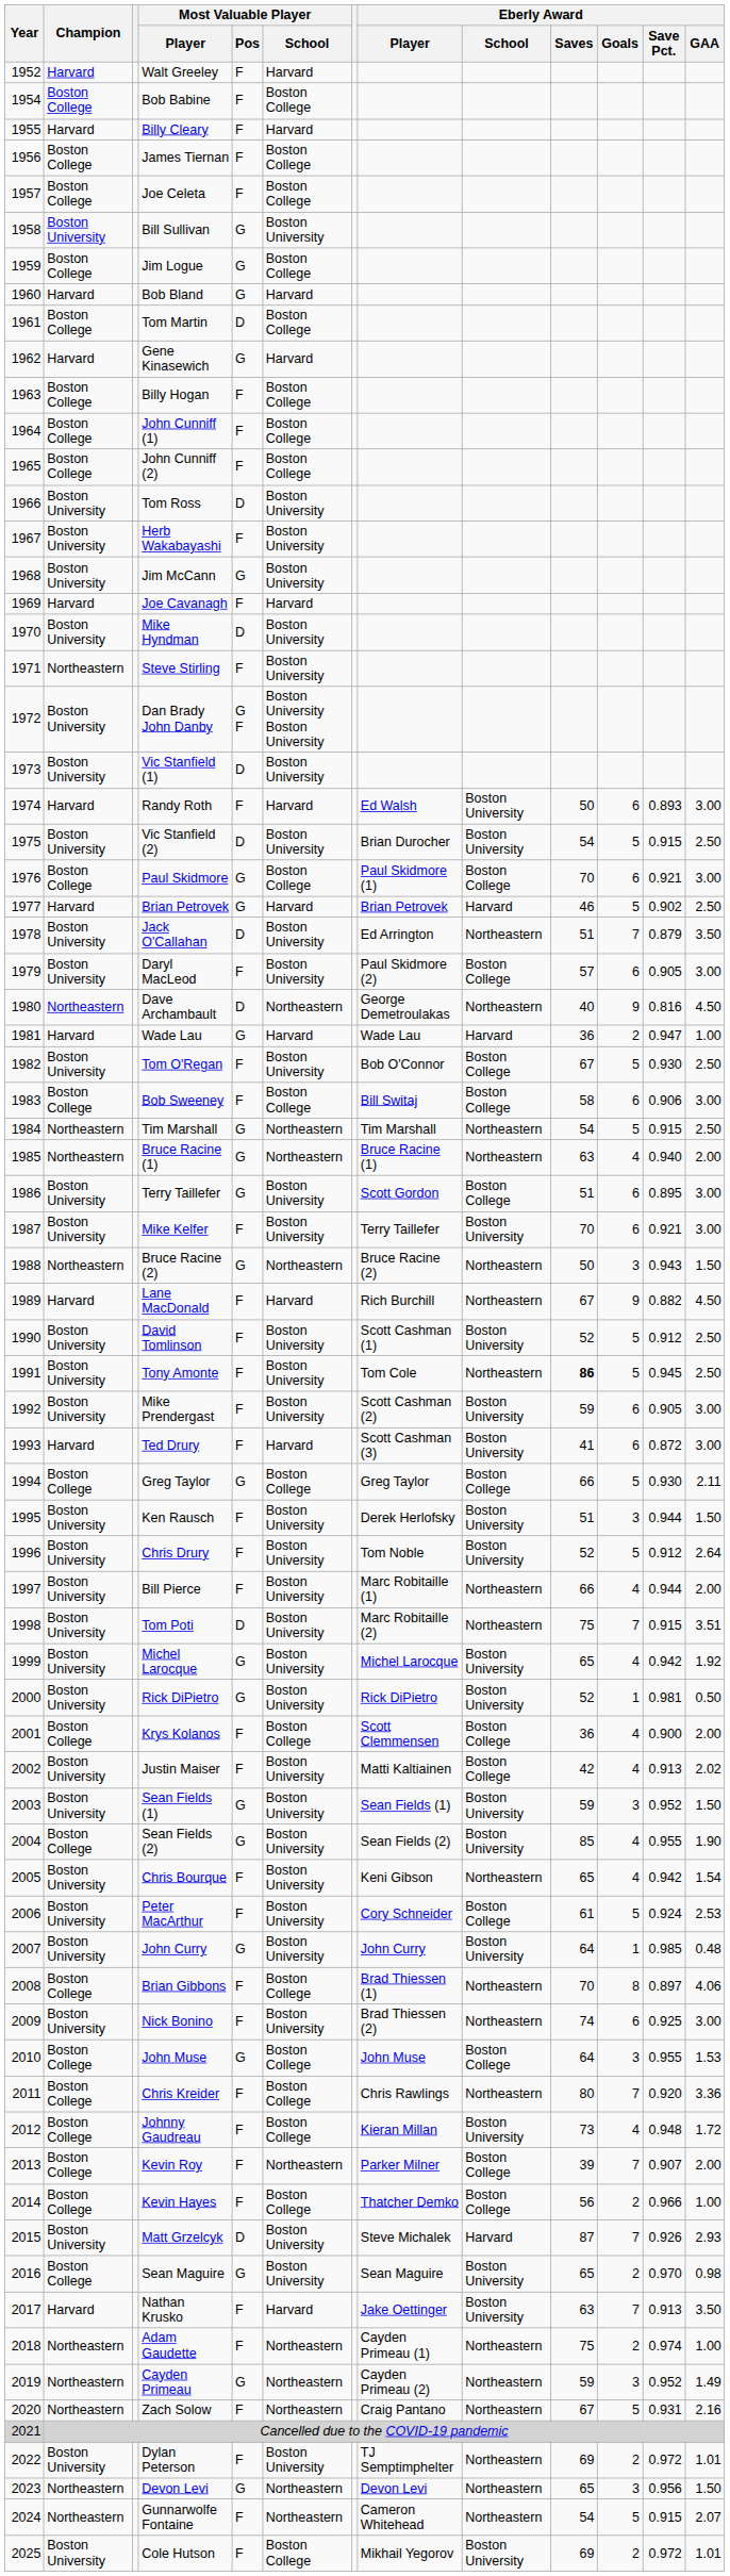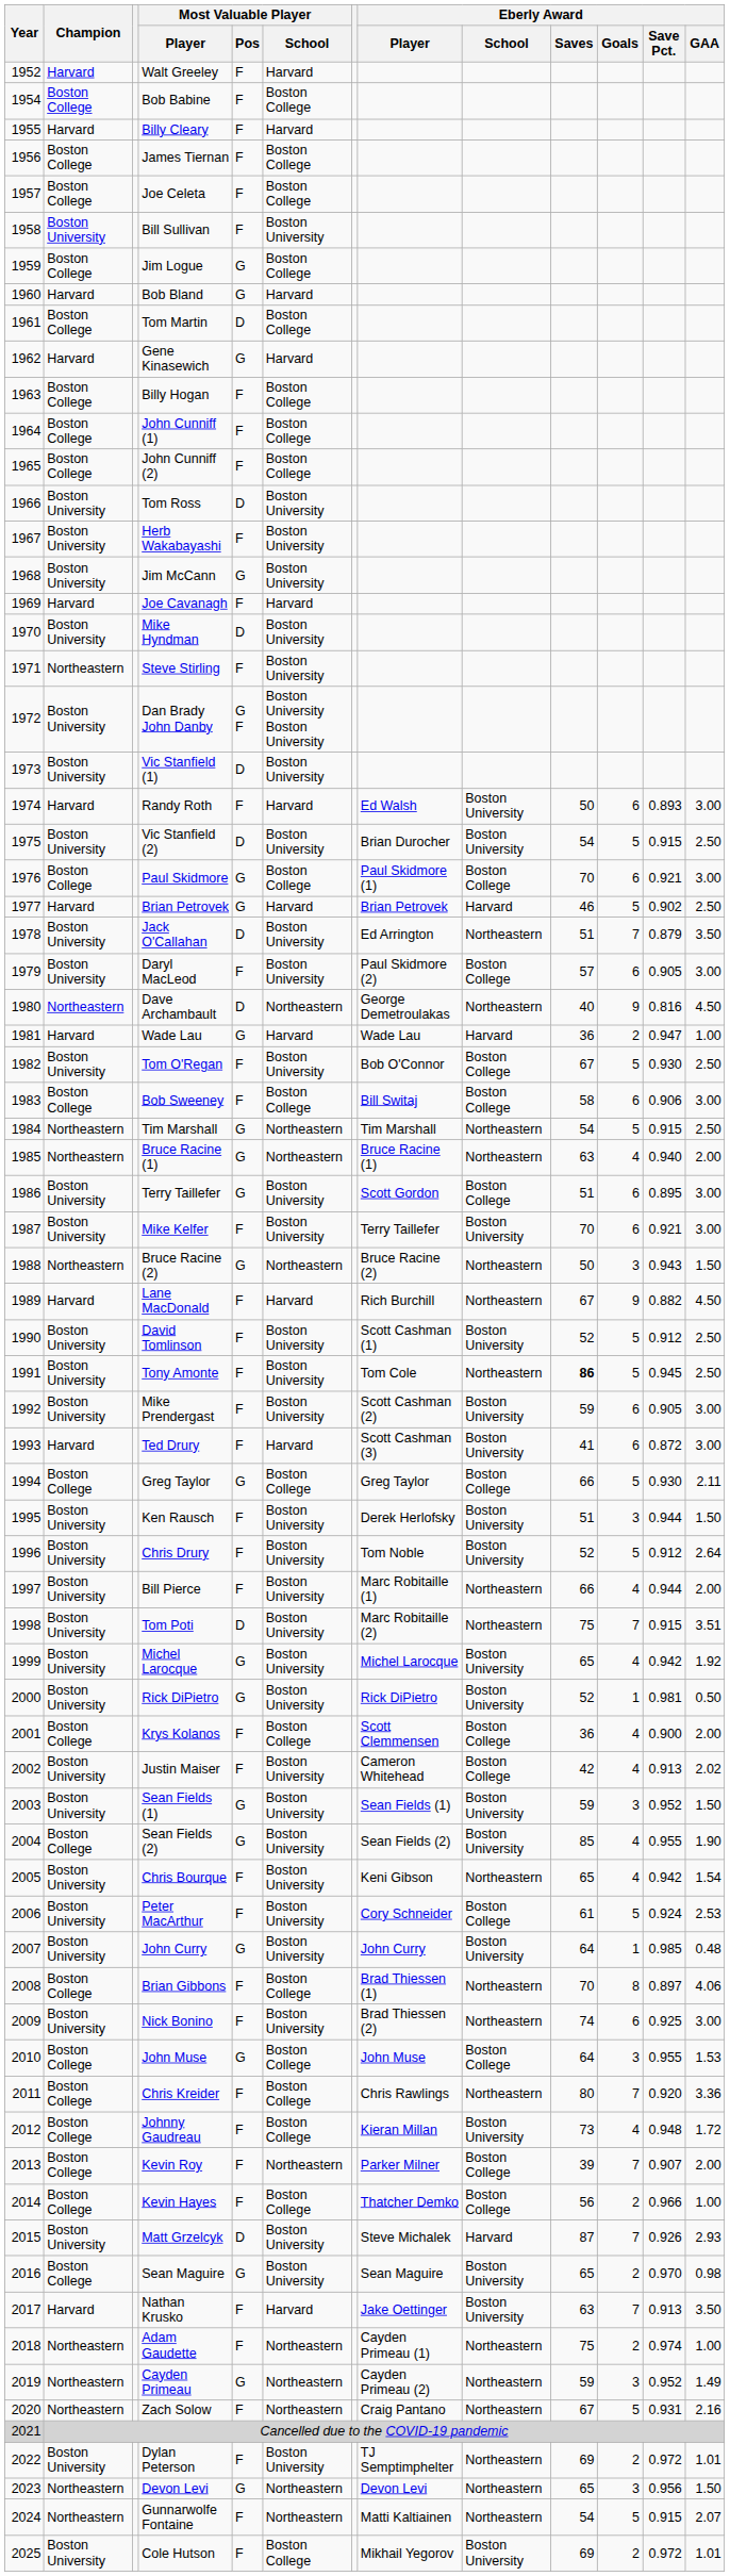Bill Sullivan | Most Valuable Player / Pos: G -> F
Justin Maiser | Eberly Award / Player: Matti Kaltiainen -> Cameron Whitehead
Gunnarwolfe Fontaine | Eberly Award / Player: Cameron Whitehead -> Matti Kaltiainen
